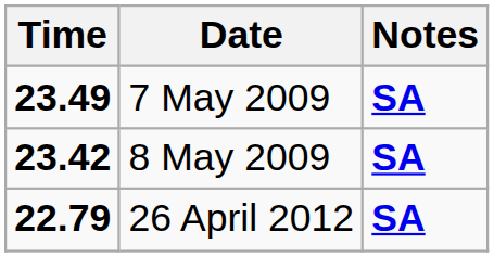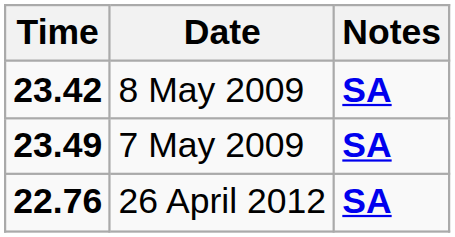rows swapped: 7 May 2009 <-> 8 May 2009
26 April 2012 | Time: 22.79 -> 22.76
